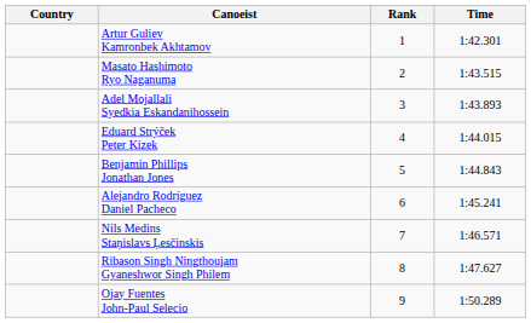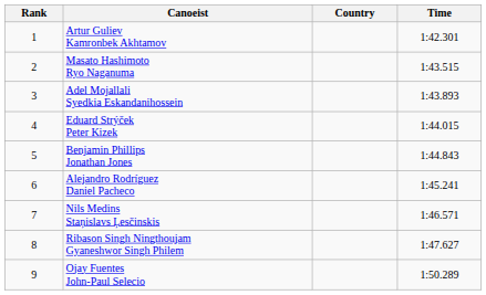columns swapped: Rank <-> Country
